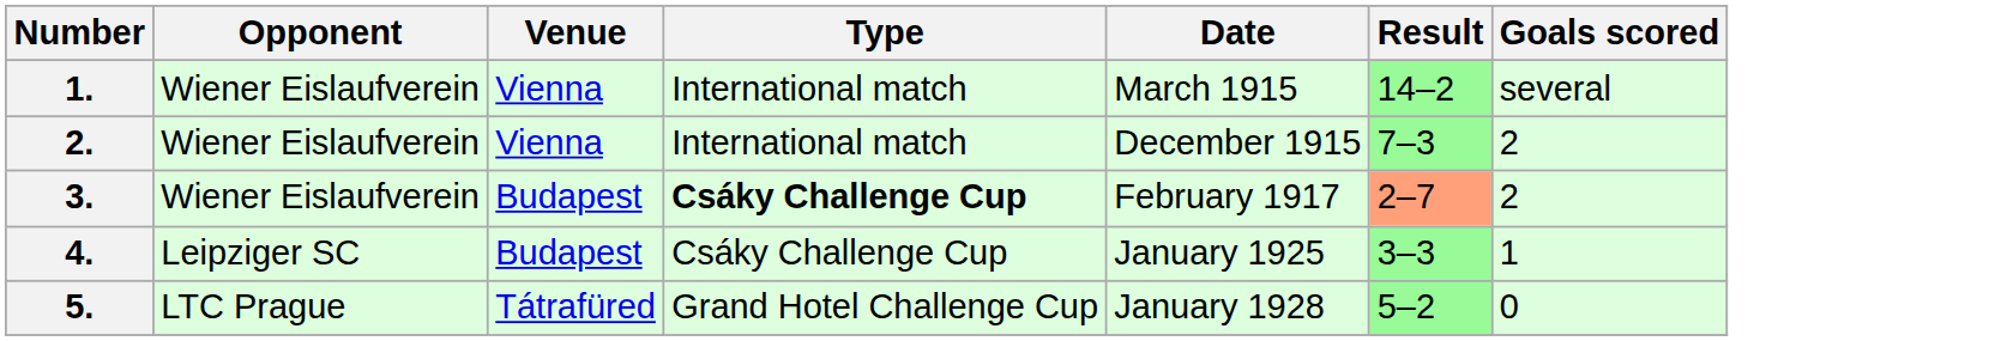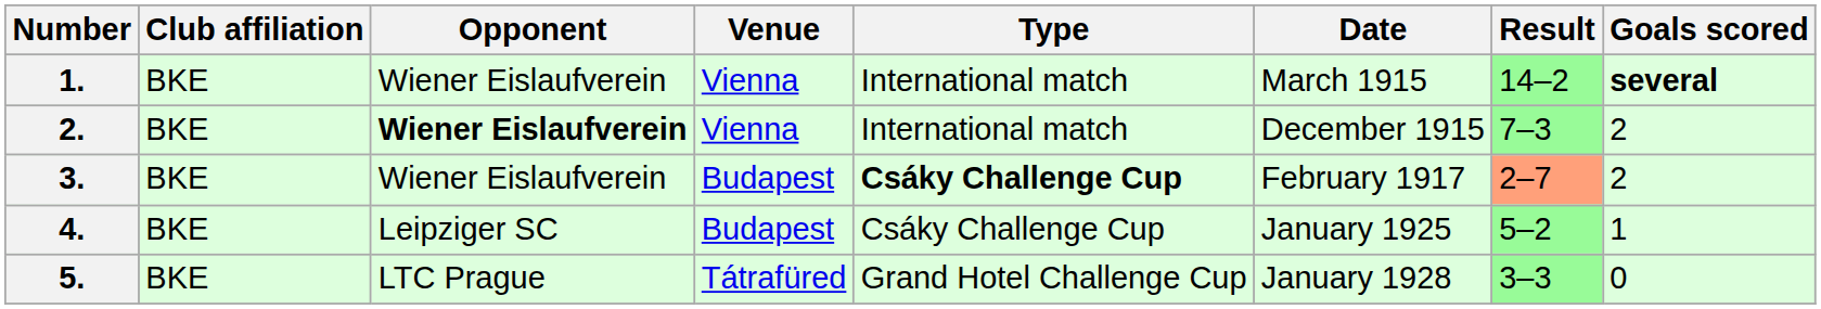+ column: Club affiliation | BKE | BKE | BKE | BKE | BKE
1. | Goals scored: normal -> bold
2. | Opponent: normal -> bold
4. | Result: 3–3 -> 5–2
5. | Result: 5–2 -> 3–3
